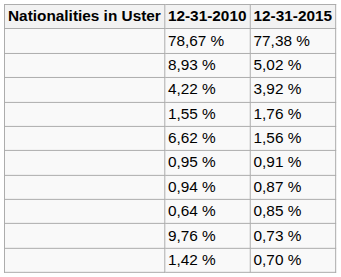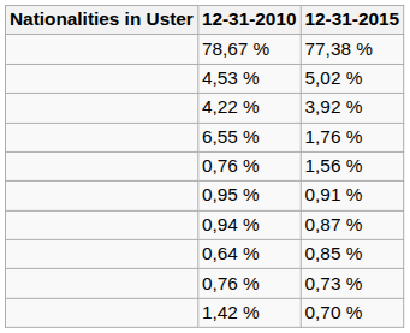5,02 % | 12-31-2010: 8,93 % -> 4,53 %
1,76 % | 12-31-2010: 1,55 % -> 6,55 %
1,56 % | 12-31-2010: 6,62 % -> 0,76 %
0,73 % | 12-31-2010: 9,76 % -> 0,76 %
